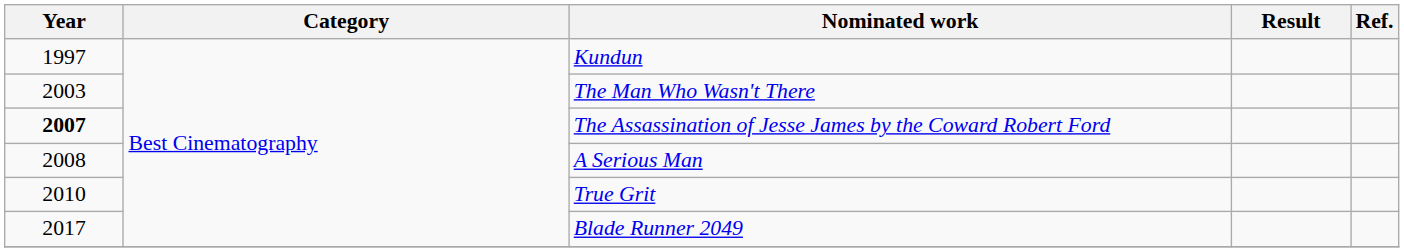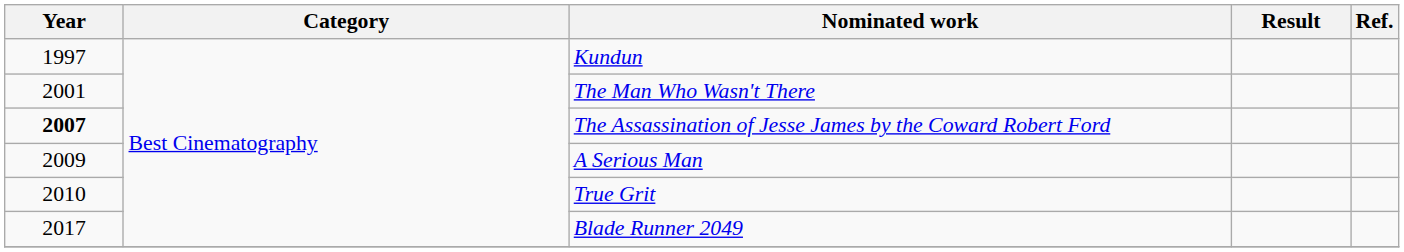The Man Who Wasn't There | Year: 2003 -> 2001
A Serious Man | Year: 2008 -> 2009
